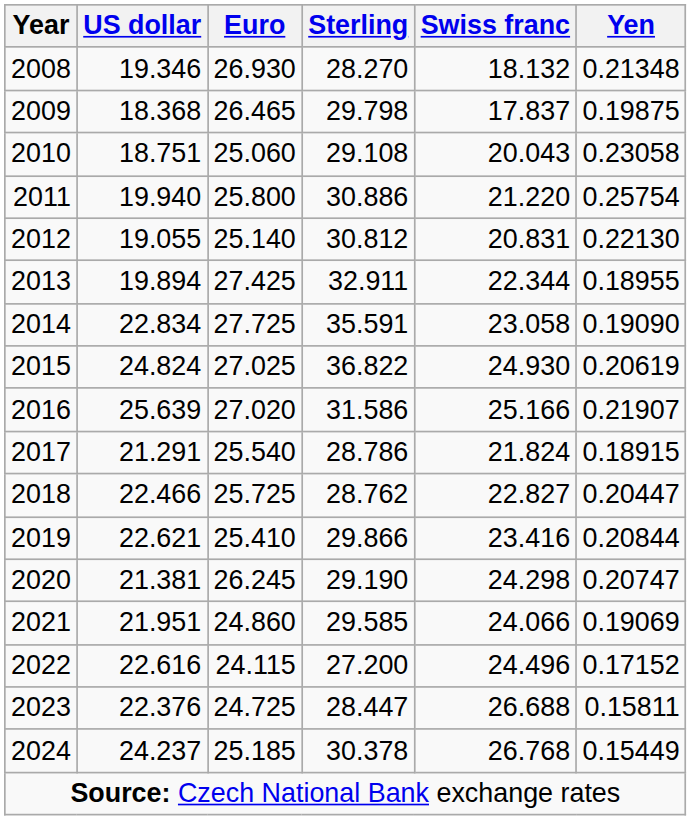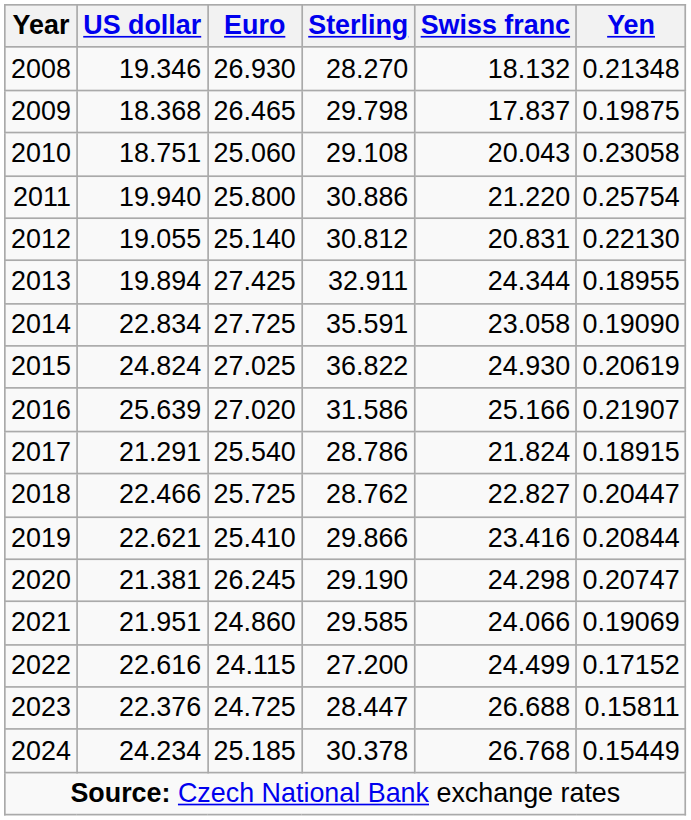2013 | Swiss franc: 22.344 -> 24.344
2022 | Swiss franc: 24.496 -> 24.499
2024 | US dollar: 24.237 -> 24.234
